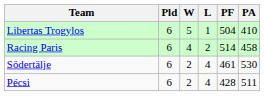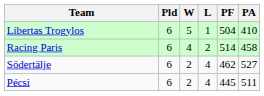Södertälje | PF: 461 -> 462
Södertälje | PA: 530 -> 527
Pécsi | PF: 428 -> 445
